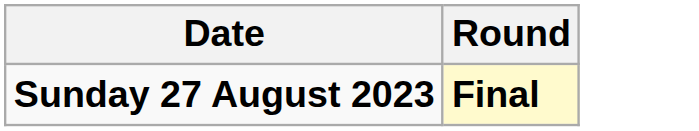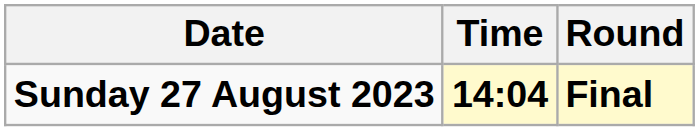+ column: Time | 14:04
